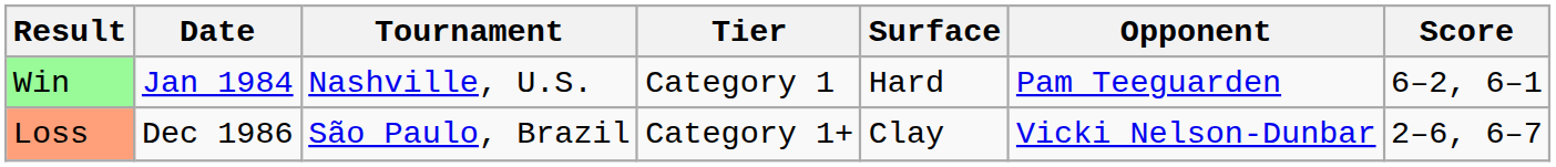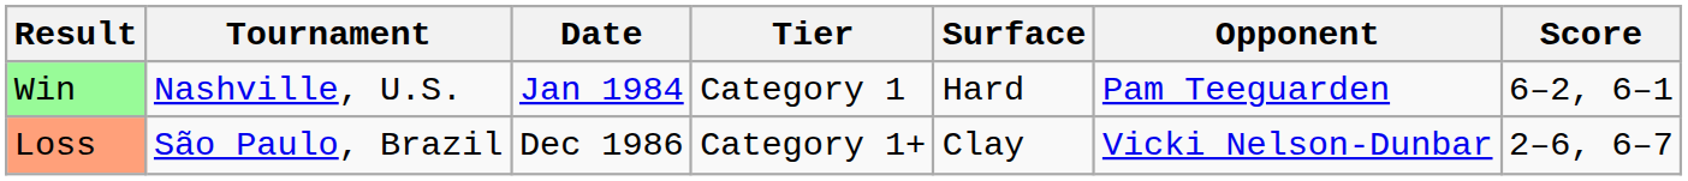columns swapped: Date <-> Tournament
